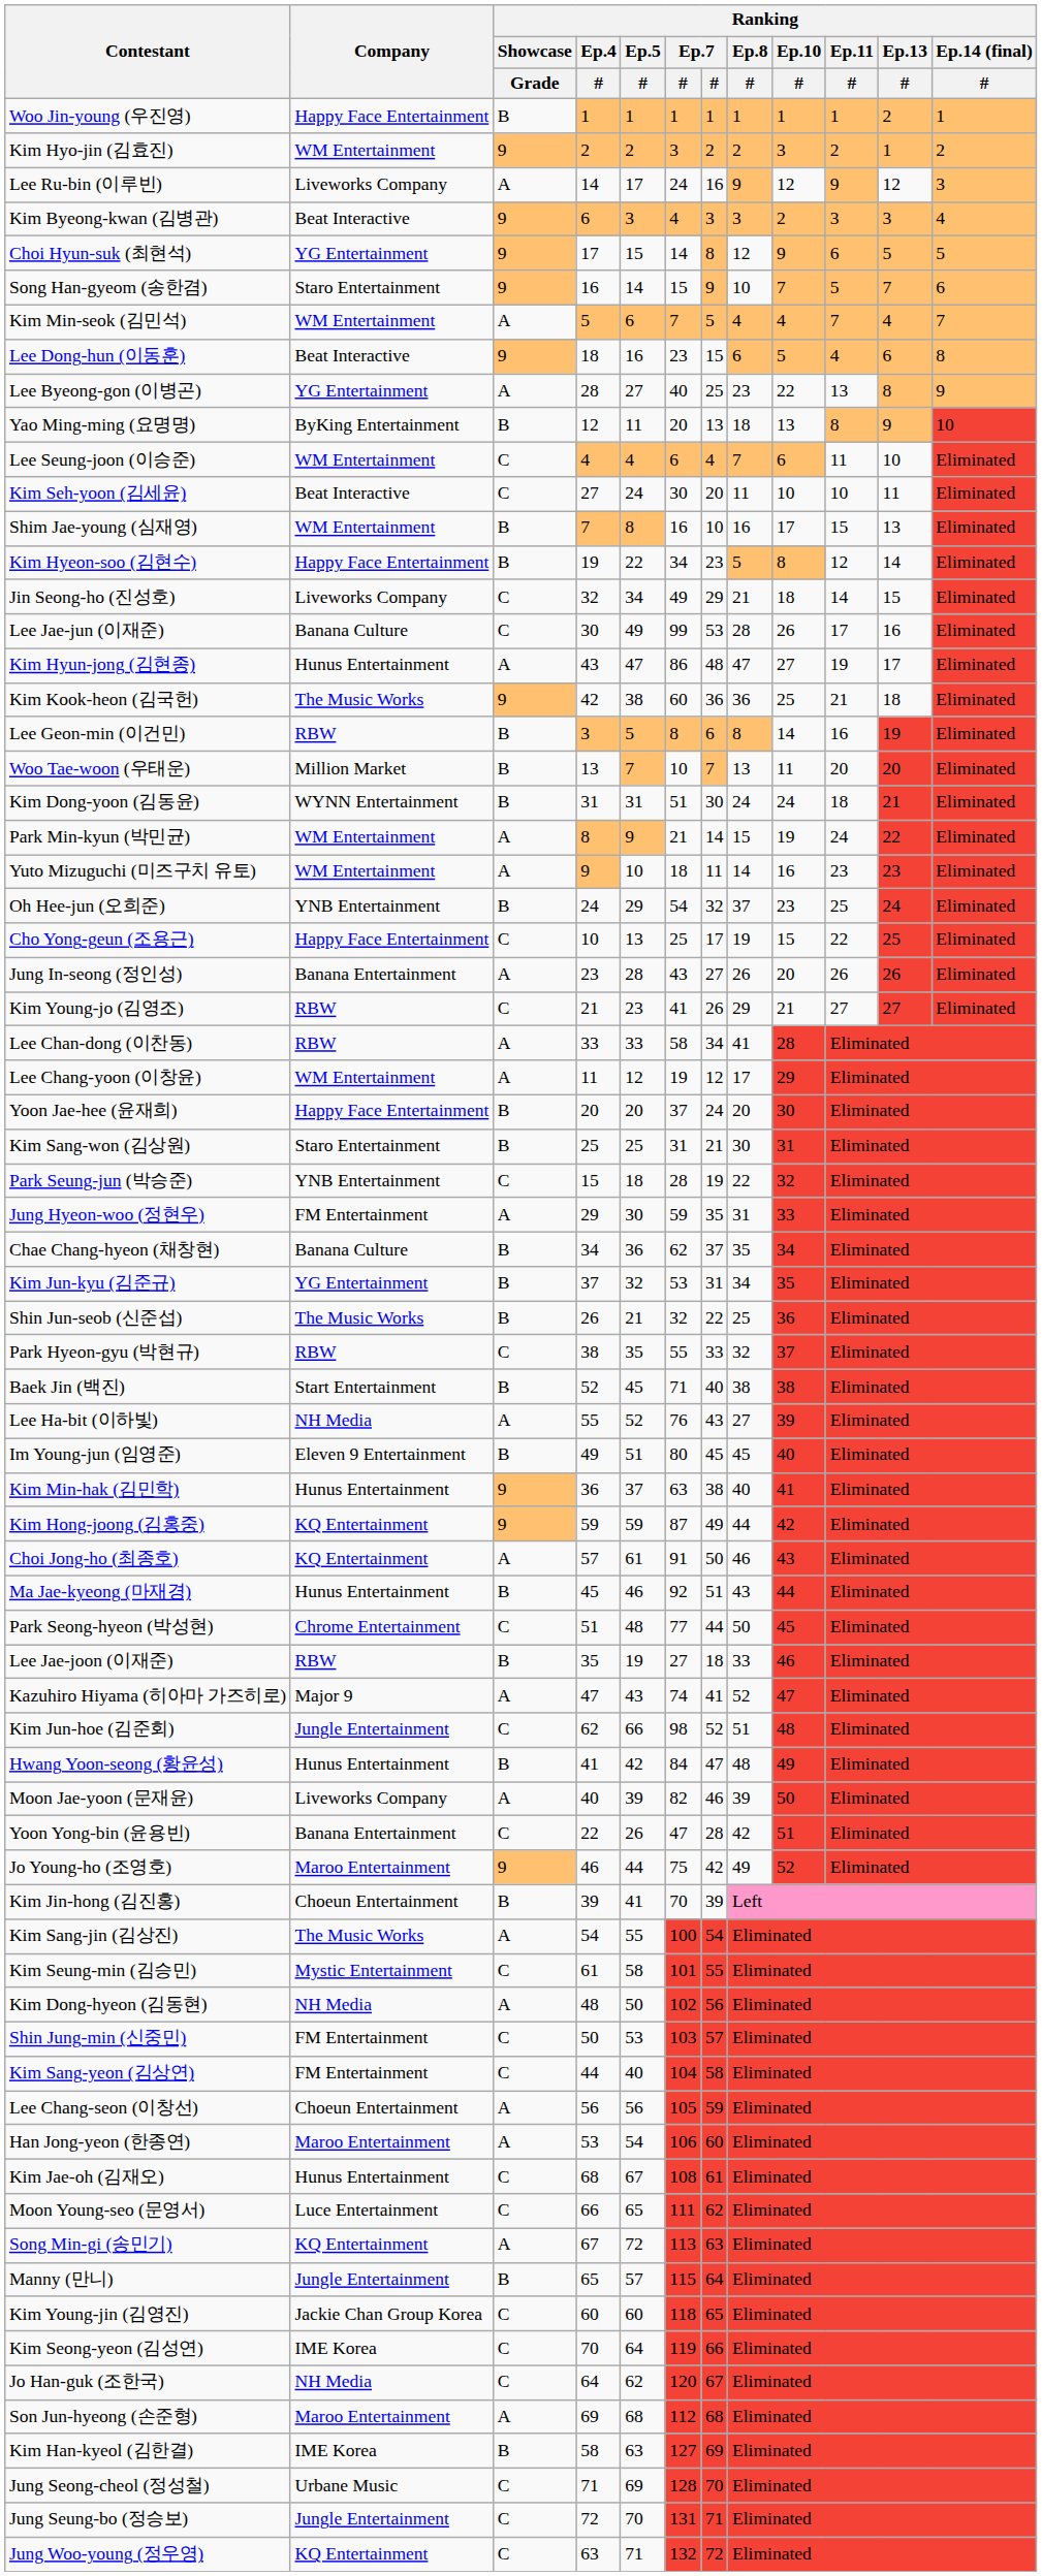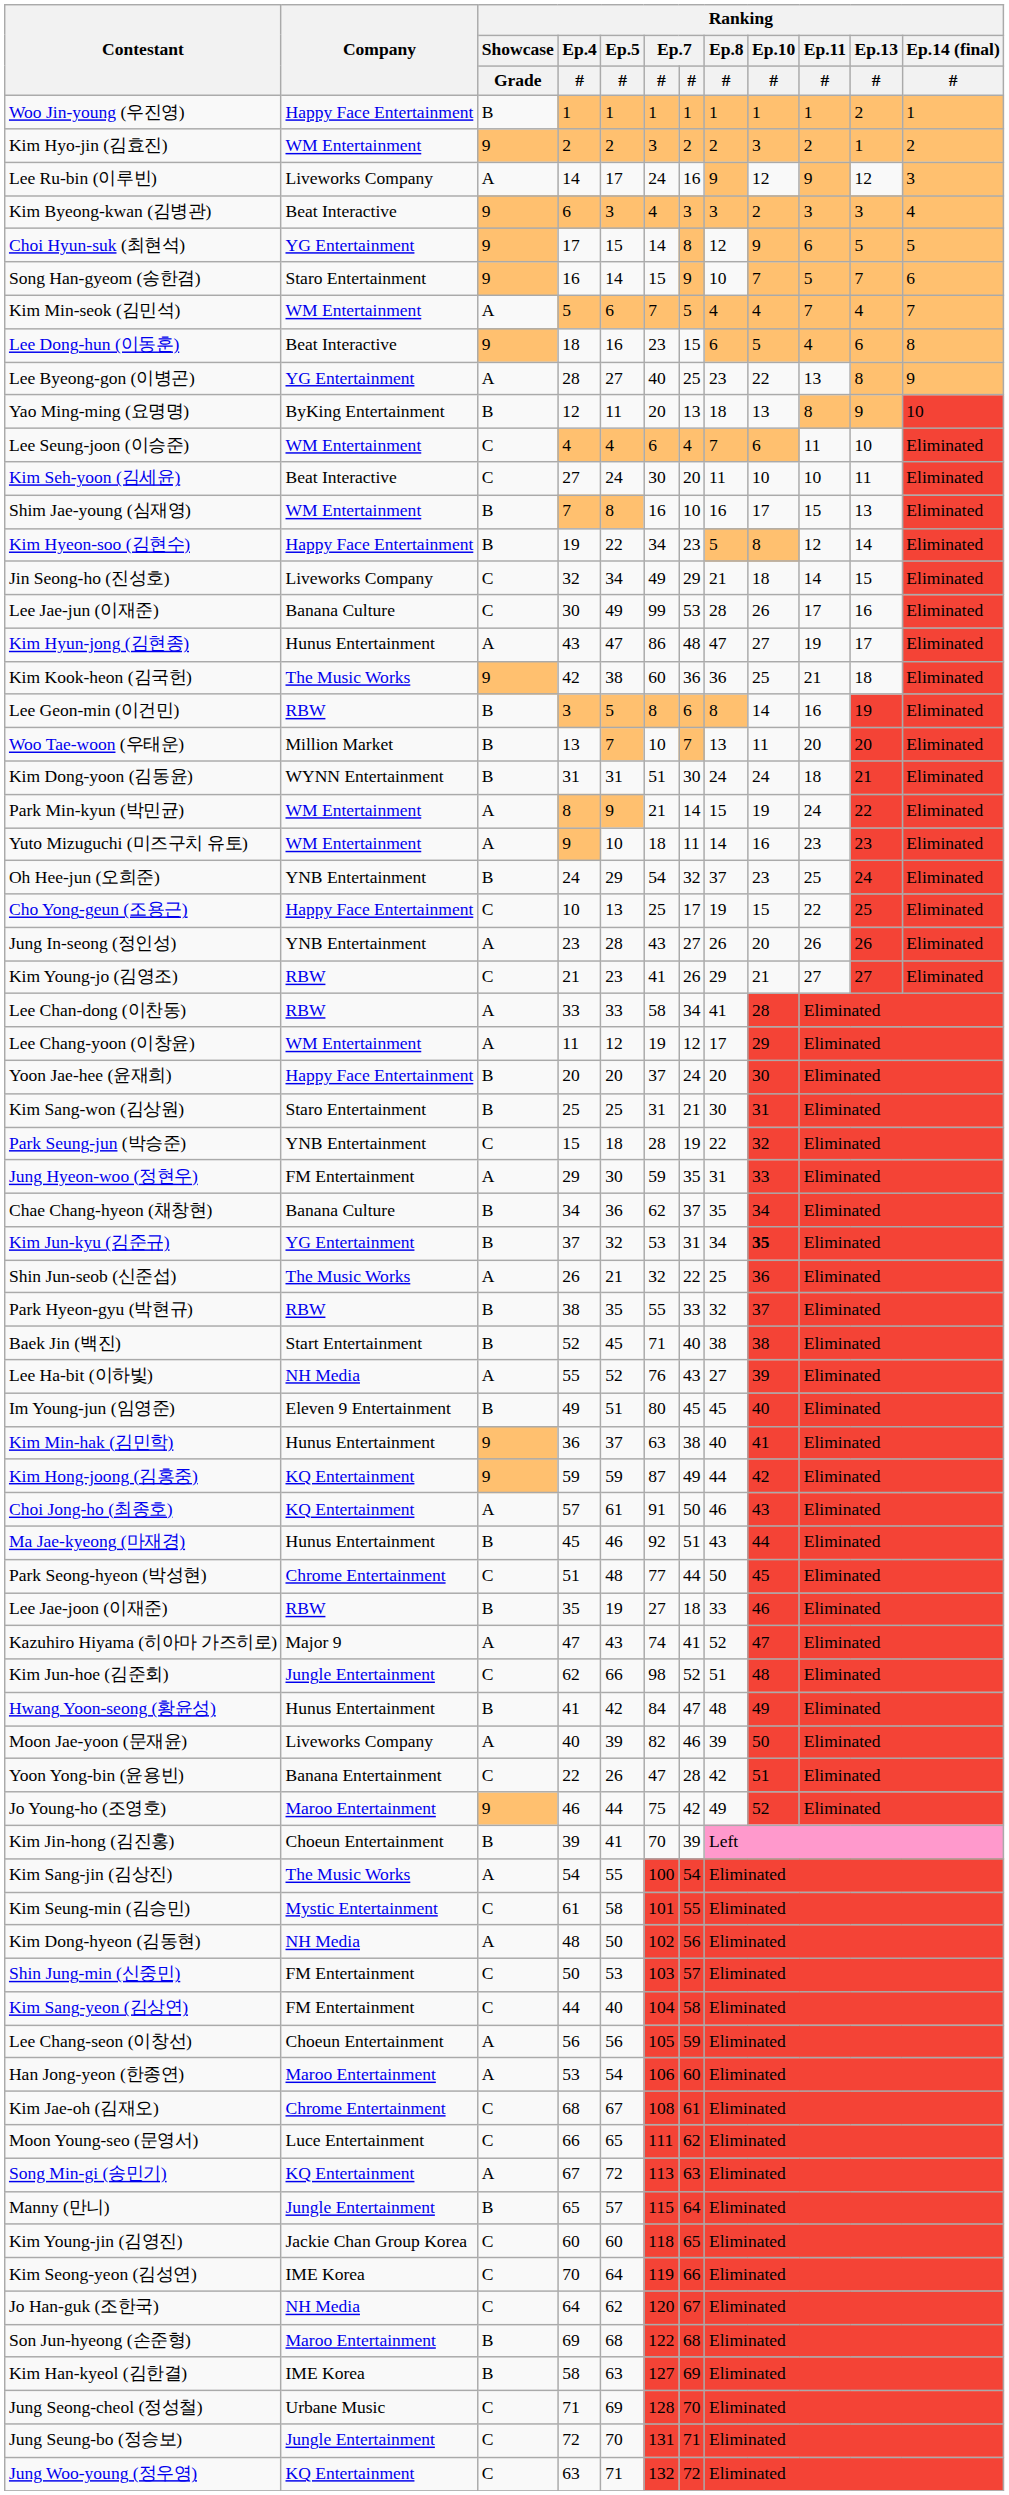Jung In-seong (정인성) | Company: Banana Entertainment -> YNB Entertainment
Kim Jun-kyu (김준규) | Ranking / Ep.10 / #: normal -> bold
Shin Jun-seob (신준섭) | Ranking / Showcase / Grade: B -> A
Park Hyeon-gyu (박현규) | Ranking / Showcase / Grade: C -> B
Kim Jae-oh (김재오) | Company: Hunus Entertainment -> Chrome Entertainment
Son Jun-hyeong (손준형) | Ranking / Showcase / Grade: A -> B
Son Jun-hyeong (손준형) | column 6: 112 -> 122
